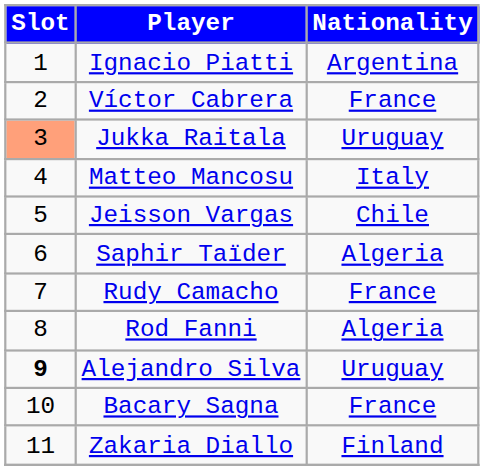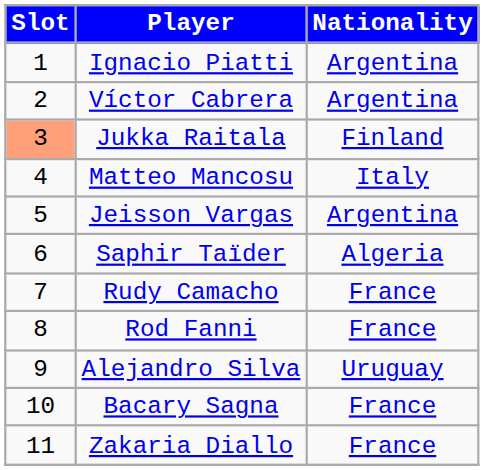Víctor Cabrera | Nationality: France -> Argentina
Jukka Raitala | Nationality: Uruguay -> Finland
Jeisson Vargas | Nationality: Chile -> Argentina
Rod Fanni | Nationality: Algeria -> France
Alejandro Silva | Slot: bold -> normal
Zakaria Diallo | Nationality: Finland -> France
